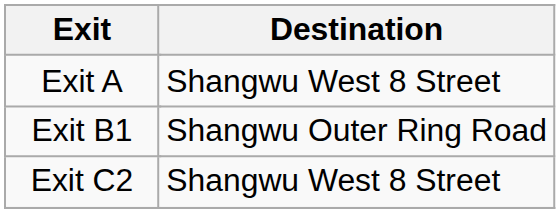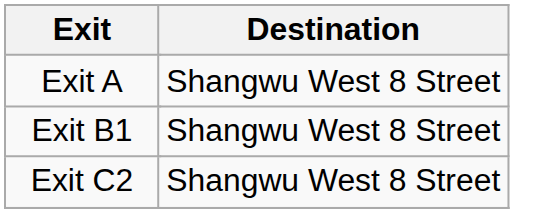Exit B1 | Destination: Shangwu Outer Ring Road -> Shangwu West 8 Street
